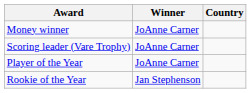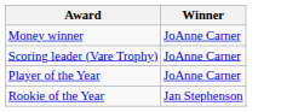- column: Country
